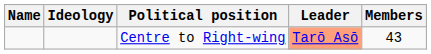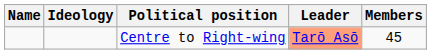Centre to Right-wing | Members: 43 -> 45
